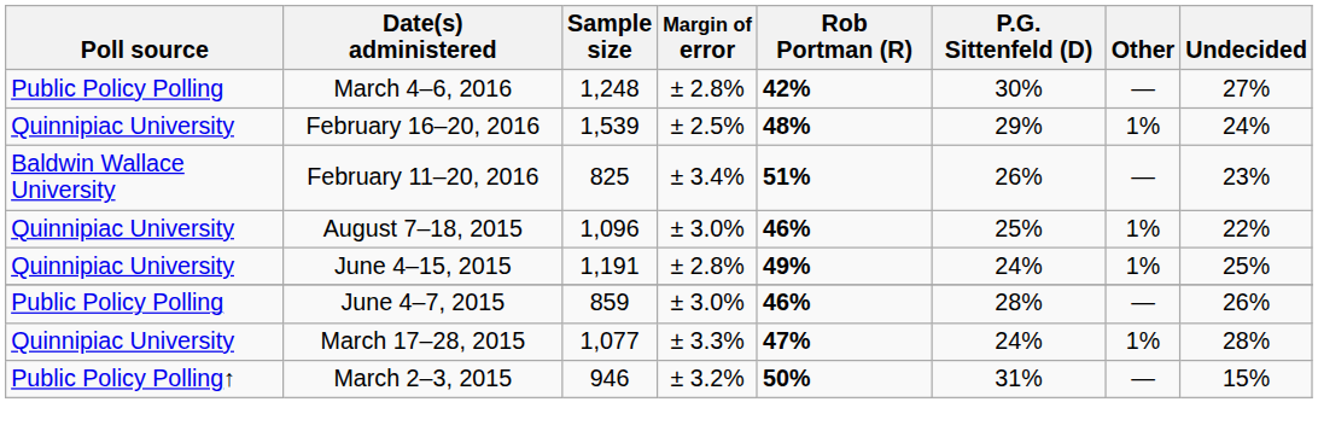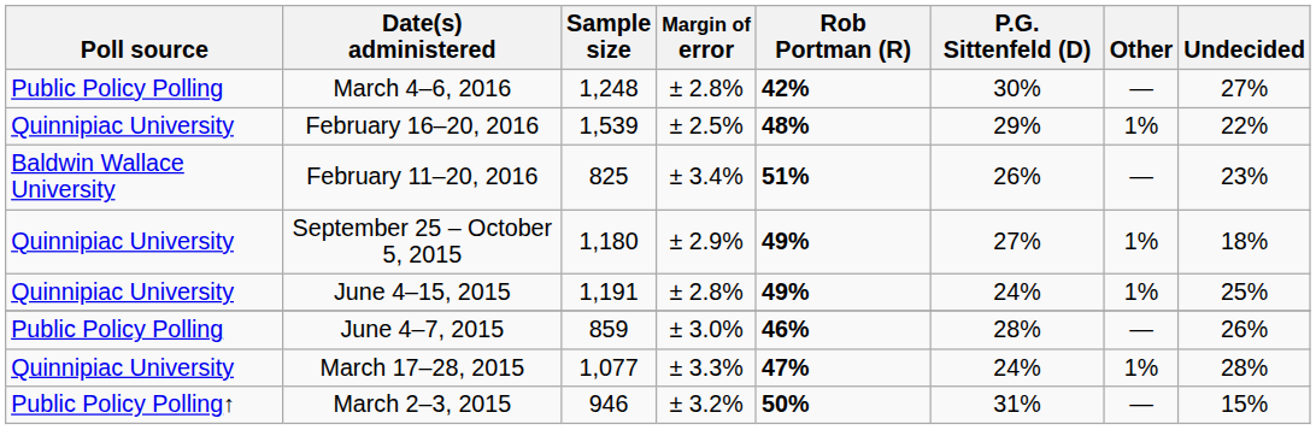February 16–20, 2016 | Undecided: 24% -> 22%
+ row: Quinnipiac University | September 25 – October 5, 2015 | 1,180 | ± 2.9% | 49% | 27% | 1% | 18%
- row: Quinnipiac University | August 7–18, 2015 | 1,096 | ± 3.0% | 46% | 25% | 1% | 22%
